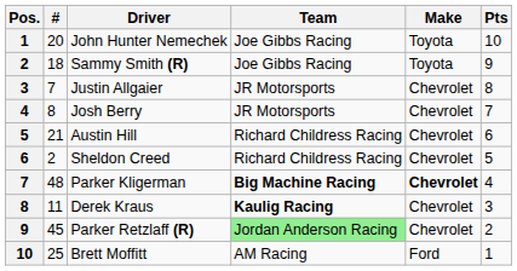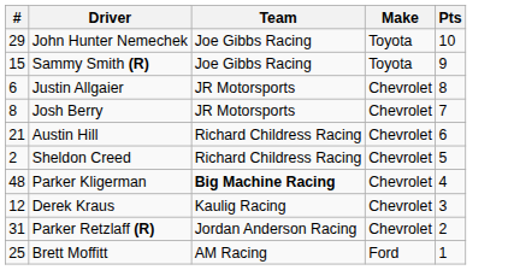- column: Pos. | 1 | 2 | 3 | 4 | 5 | 6 | 7 | 8 | 9 | 10
John Hunter Nemechek | #: 20 -> 29
Sammy Smith (R) | #: 18 -> 15
Justin Allgaier | #: 7 -> 6
Parker Kligerman | Make: bold -> normal
Derek Kraus | #: 11 -> 12
Derek Kraus | Team: bold -> normal
Parker Retzlaff (R) | #: 45 -> 31
Parker Retzlaff (R) | Team: lightgreen background -> no background
